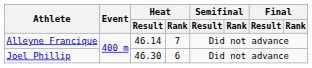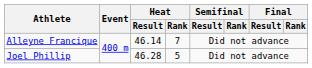Joel Phillip | Heat / Result: 46.30 -> 46.28
Joel Phillip | Heat / Rank: 6 -> 5
